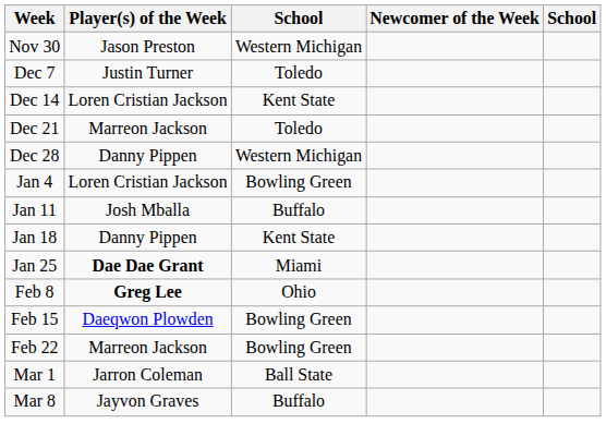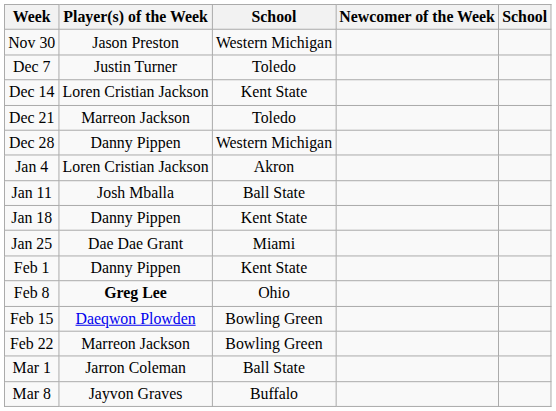Jan 4 | column 3: Bowling Green -> Akron
Jan 11 | column 3: Buffalo -> Ball State
Jan 25 | Player(s) of the Week: bold -> normal
+ row: Feb 1 | Danny Pippen | Kent State
